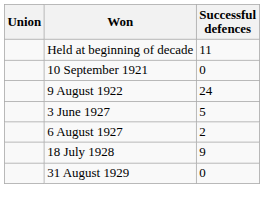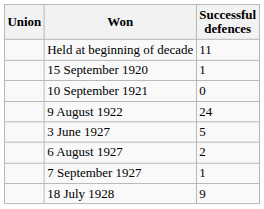+ row: 15 September 1920 | 1
+ row: 7 September 1927 | 1
- row: 31 August 1929 | 0
